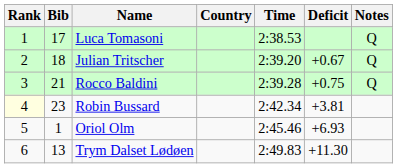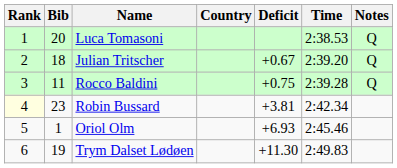columns swapped: Time <-> Deficit
Luca Tomasoni | Bib: 17 -> 20
Rocco Baldini | Bib: 21 -> 11
Trym Dalset Lødøen | Bib: 13 -> 19
